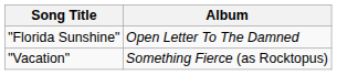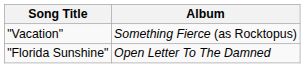rows swapped: "Vacation" <-> "Florida Sunshine"
